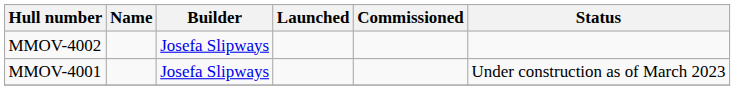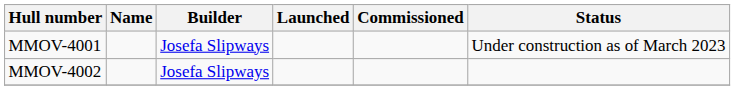rows swapped: MMOV-4001 <-> MMOV-4002
